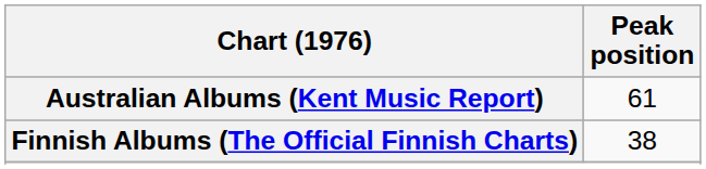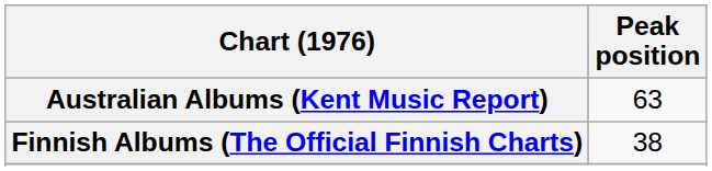Australian Albums (Kent Music Report) | Peak position: 61 -> 63
